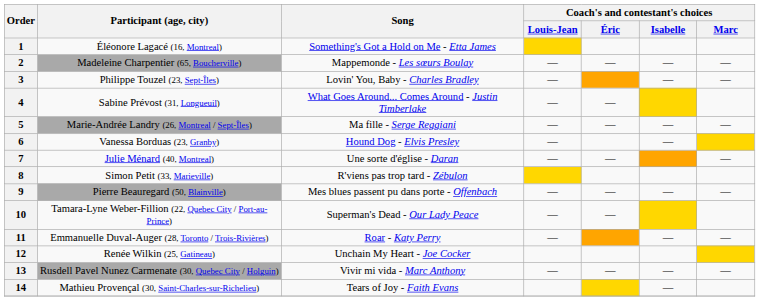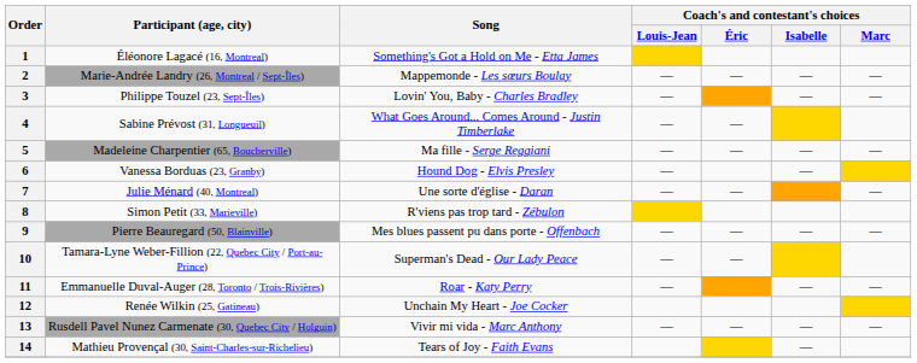2 | Participant (age, city): Madeleine Charpentier (65, Boucherville) -> Marie-Andrée Landry (26, Montreal / Sept-Îles)
5 | Participant (age, city): Marie-Andrée Landry (26, Montreal / Sept-Îles) -> Madeleine Charpentier (65, Boucherville)
